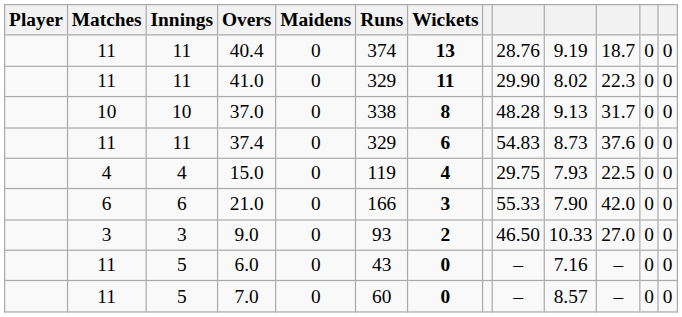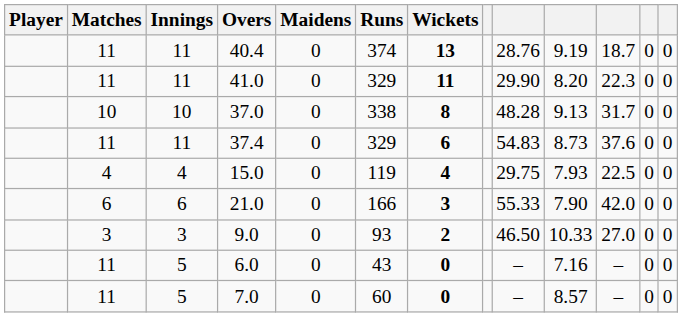41.0 | column 10: 8.02 -> 8.20
